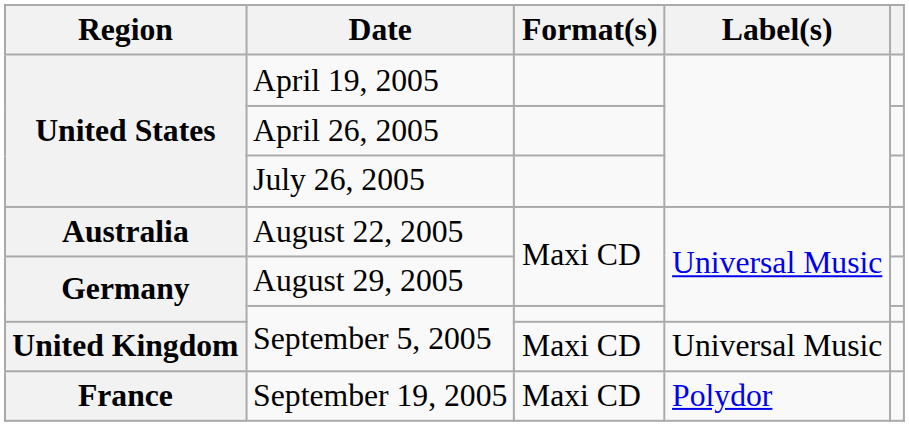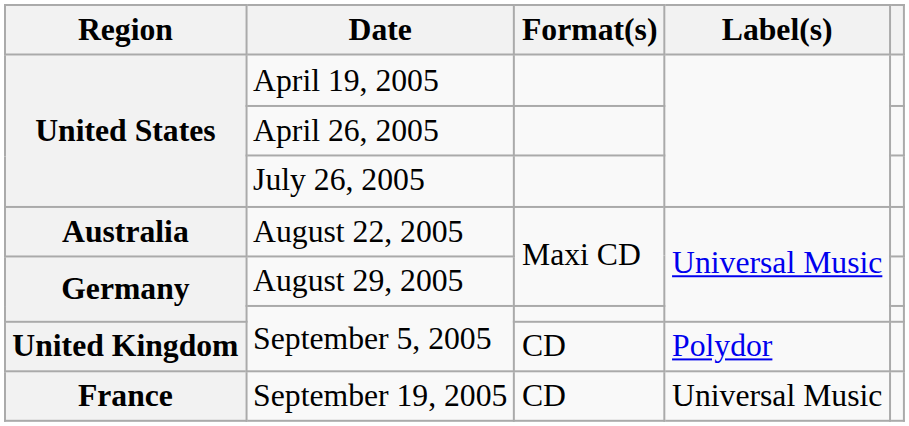United Kingdom / September 5, 2005 | Format(s): Maxi CD -> CD
United Kingdom / September 5, 2005 | Label(s): Universal Music -> Polydor
September 19, 2005 | Format(s): Maxi CD -> CD
September 19, 2005 | Label(s): Polydor -> Universal Music
